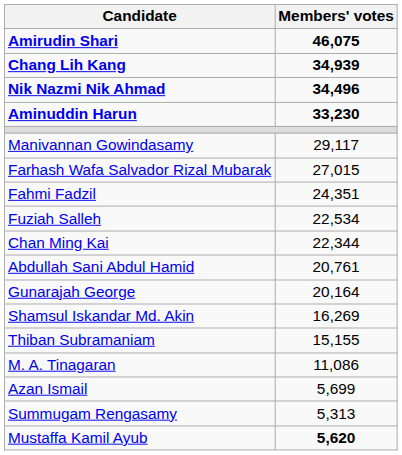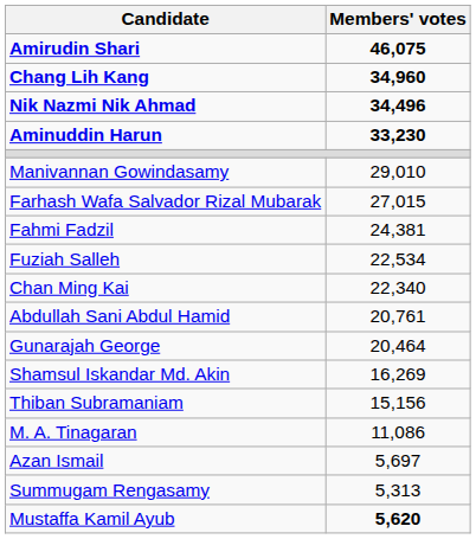Chang Lih Kang | Members' votes: 34,939 -> 34,960
Manivannan Gowindasamy | Members' votes: 29,117 -> 29,010
Fahmi Fadzil | Members' votes: 24,351 -> 24,381
Chan Ming Kai | Members' votes: 22,344 -> 22,340
Gunarajah George | Members' votes: 20,164 -> 20,464
Thiban Subramaniam | Members' votes: 15,155 -> 15,156
Azan Ismail | Members' votes: 5,699 -> 5,697
